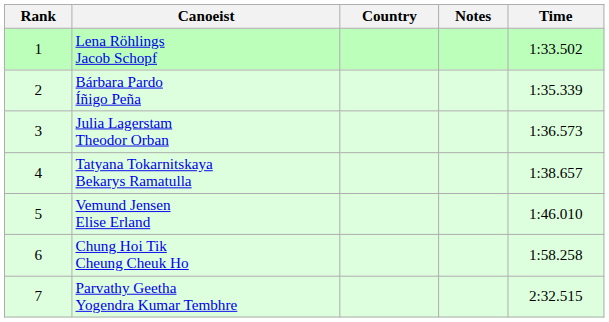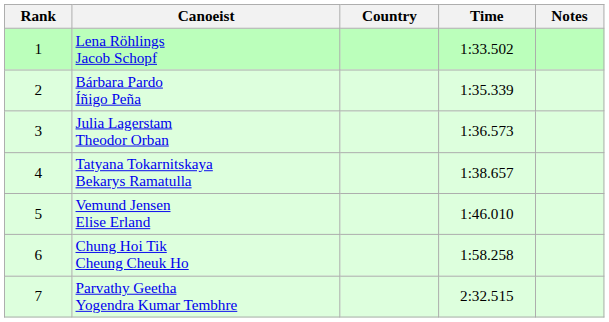columns swapped: Time <-> Notes
